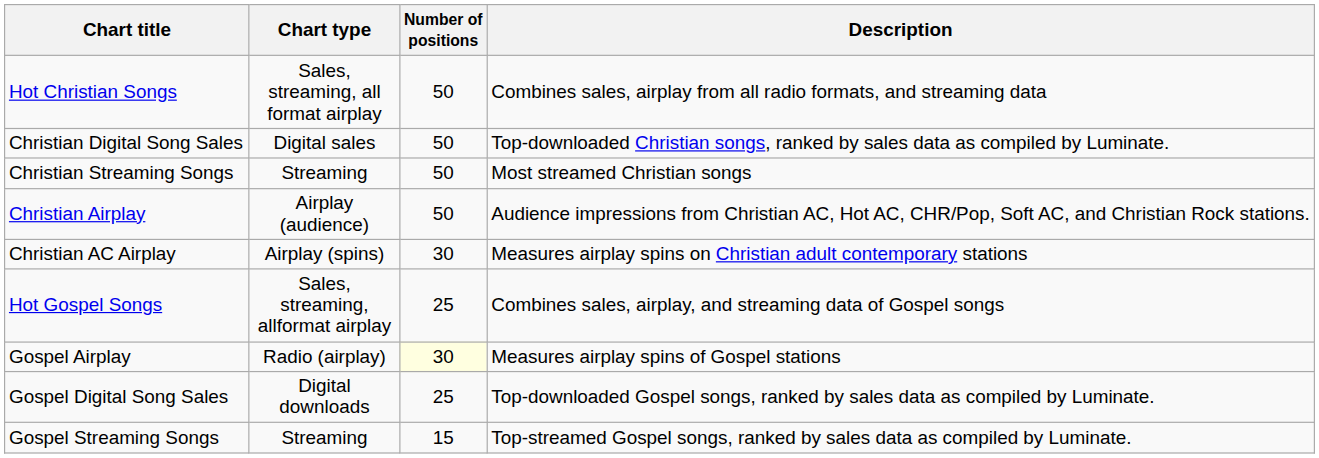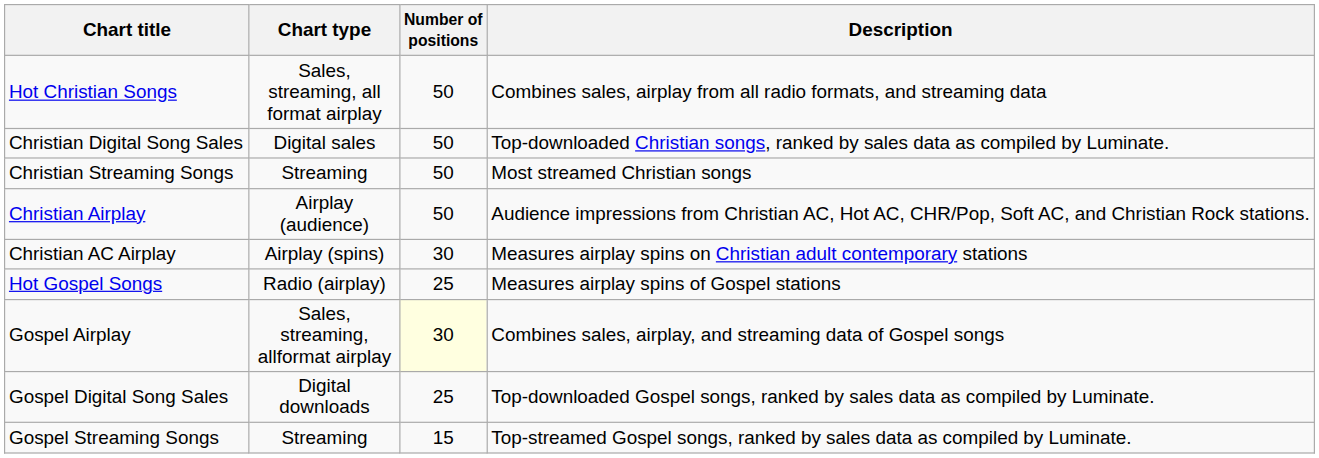Hot Gospel Songs | Chart type: Sales, streaming, allformat airplay -> Radio (airplay)
Hot Gospel Songs | Description: Combines sales, airplay, and streaming data of Gospel songs -> Measures airplay spins of Gospel stations
Gospel Airplay | Chart type: Radio (airplay) -> Sales, streaming, allformat airplay
Gospel Airplay | Description: Measures airplay spins of Gospel stations -> Combines sales, airplay, and streaming data of Gospel songs
